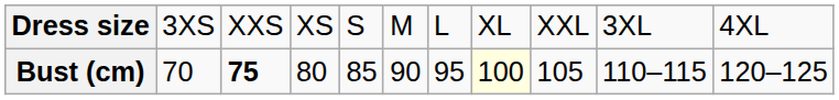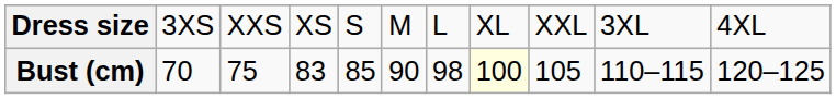Bust (cm) | column 3: bold -> normal
Bust (cm) | column 4: 80 -> 83
Bust (cm) | column 7: 95 -> 98
